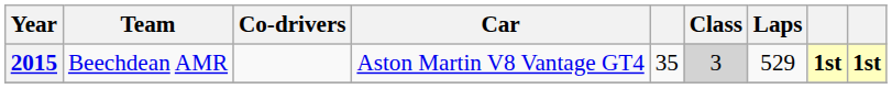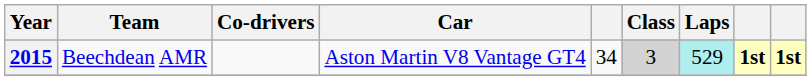2015 | column 5: 35 -> 34
2015 | Laps: no background -> paleturquoise background
